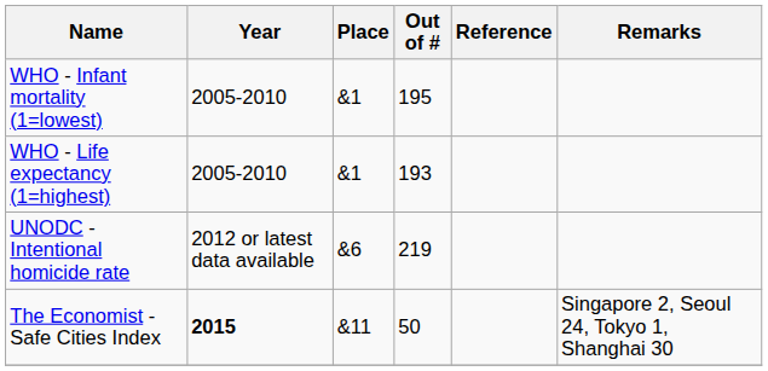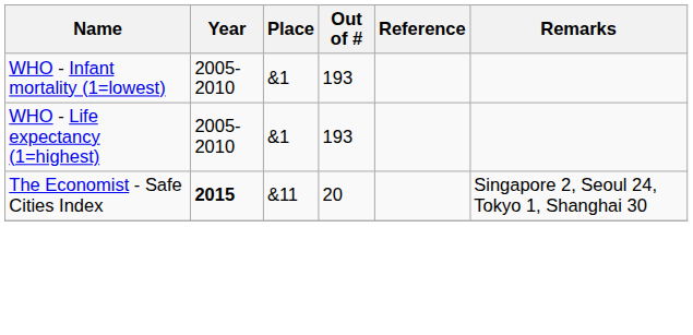WHO - Infant mortality (1=lowest) | Out of #: 195 -> 193
- row: UNODC - Intentional homicide rate | 2012 or latest data available | &6 | 219
The Economist - Safe Cities Index | Out of #: 50 -> 20
